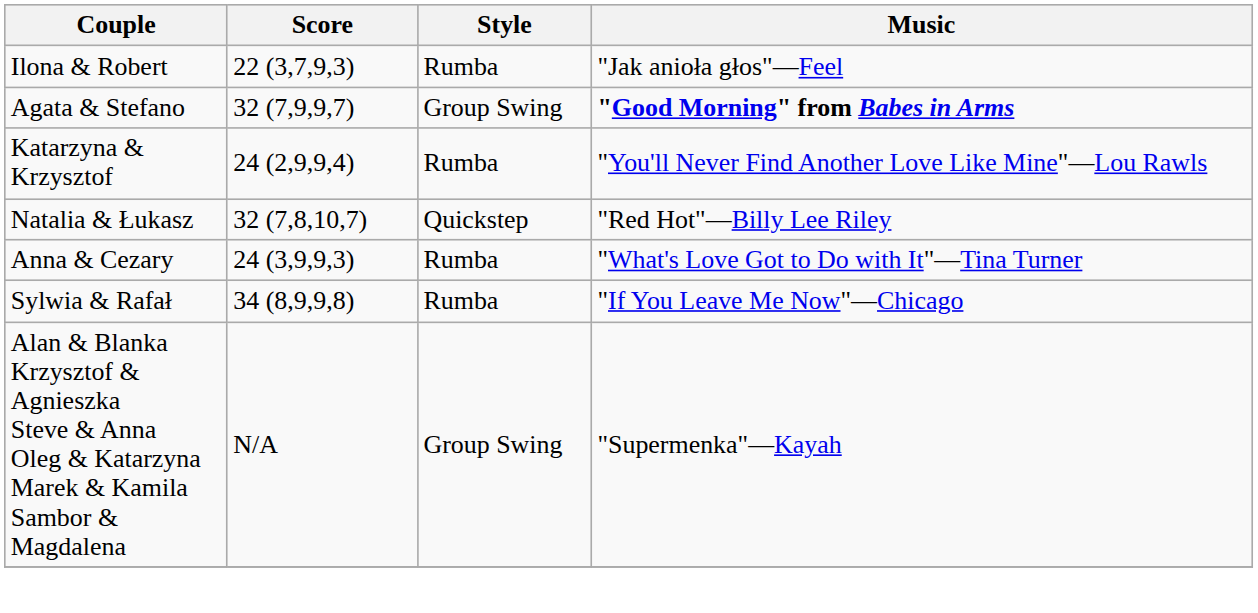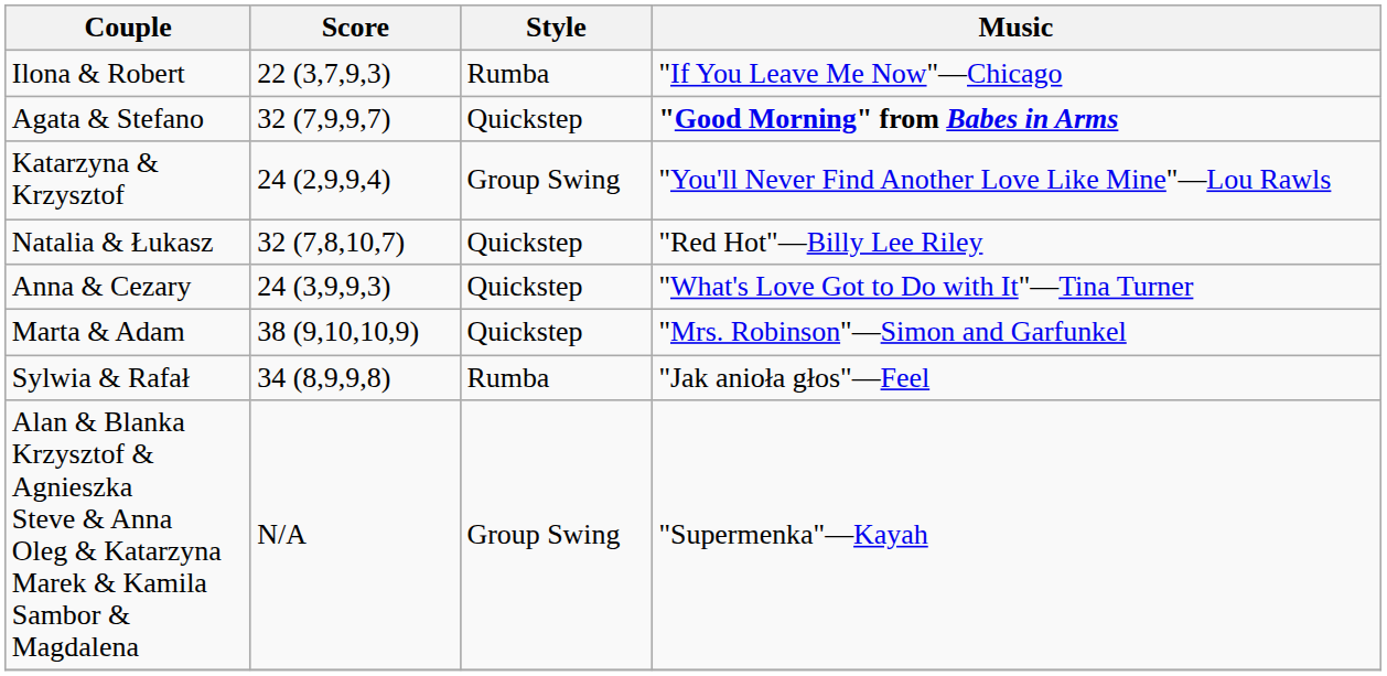Ilona & Robert | Music: "Jak anioła głos"—Feel -> "If You Leave Me Now"—Chicago
Agata & Stefano | Style: Group Swing -> Quickstep
Katarzyna & Krzysztof | Style: Rumba -> Group Swing
Anna & Cezary | Style: Rumba -> Quickstep
+ row: Marta & Adam | 38 (9,10,10,9) | Quickstep | "Mrs. Robinson"—Simon and Garfunkel
Sylwia & Rafał | Music: "If You Leave Me Now"—Chicago -> "Jak anioła głos"—Feel
